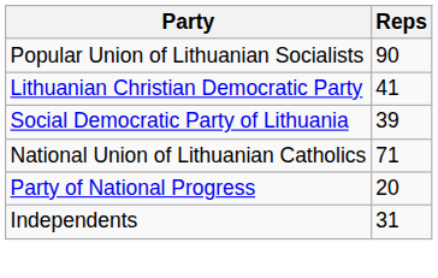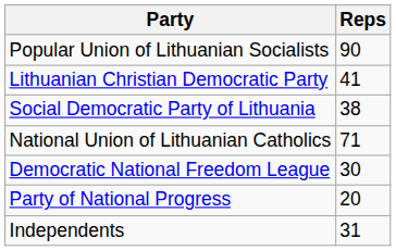Social Democratic Party of Lithuania | Reps: 39 -> 38
+ row: Democratic National Freedom League | 30
